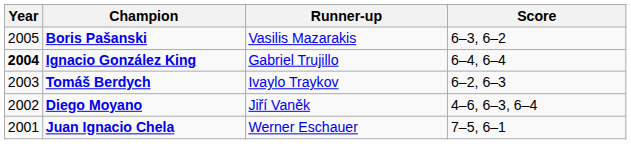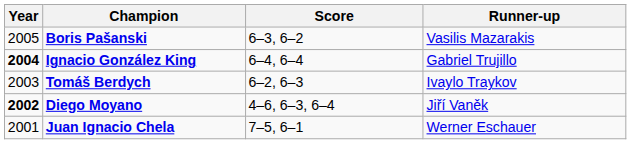columns swapped: Runner-up <-> Score
Diego Moyano | Year: normal -> bold
